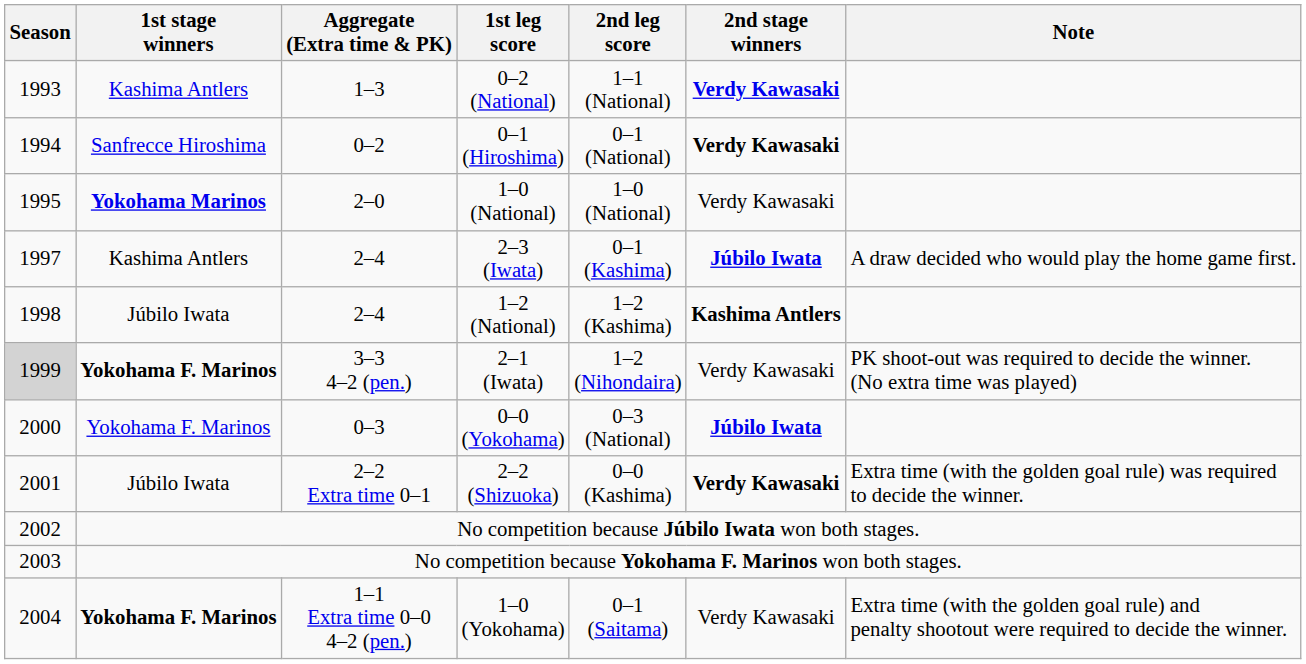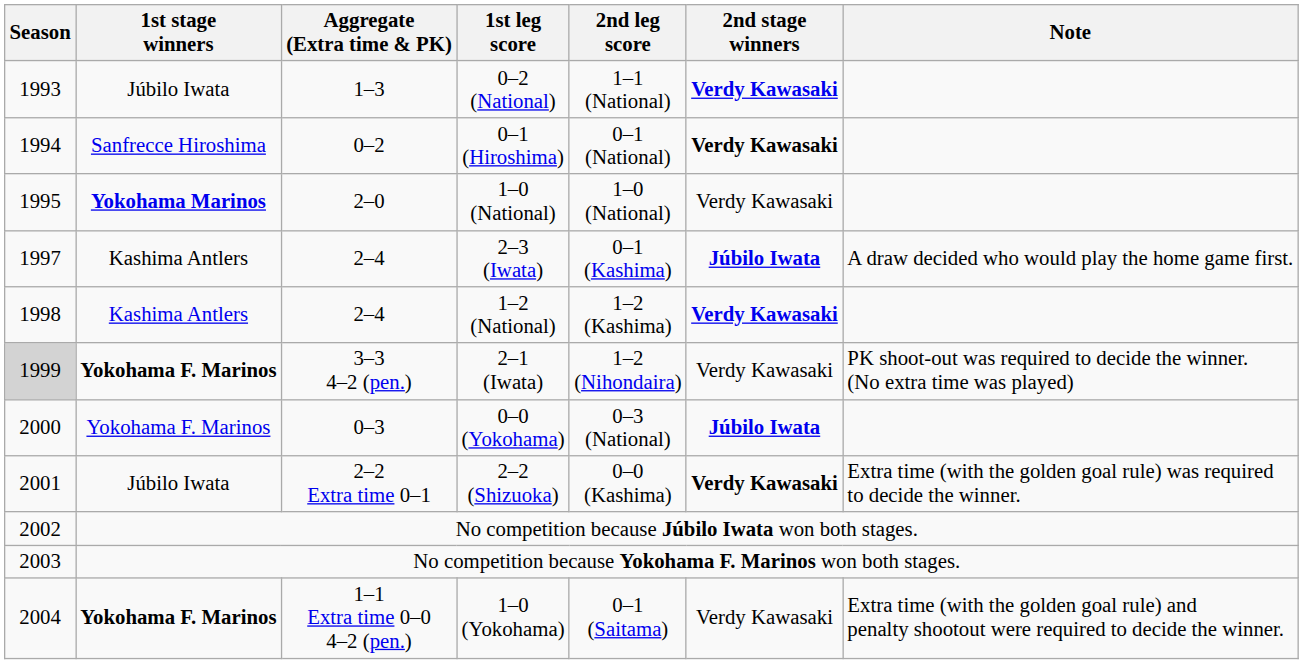0–2 (National) | 1st stage winners: Kashima Antlers -> Júbilo Iwata
1–2 (National) | 1st stage winners: Júbilo Iwata -> Kashima Antlers
1–2 (National) | 2nd stage winners: Kashima Antlers -> Verdy Kawasaki
